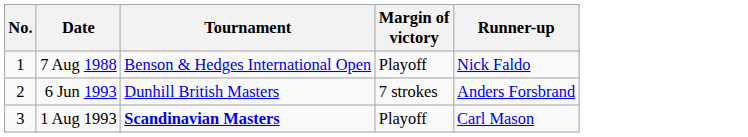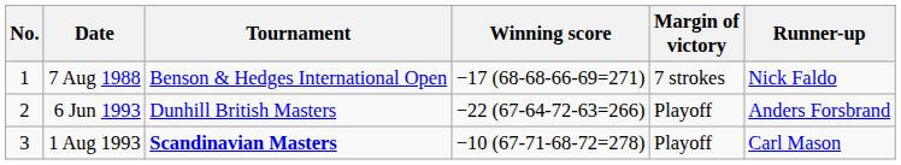+ column: Winning score | −17 (68-68-66-69=271) | −22 (67-64-72-63=266) | −10 (67-71-68-72=278)
7 Aug 1988 | Margin of victory: Playoff -> 7 strokes
6 Jun 1993 | Margin of victory: 7 strokes -> Playoff
